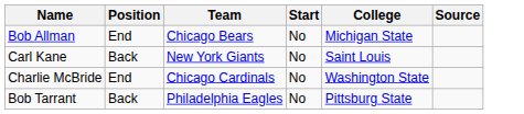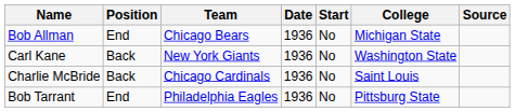+ column: Date | 1936 | 1936 | 1936 | 1936
Carl Kane | College: Saint Louis -> Washington State
Charlie McBride | Position: End -> Back
Charlie McBride | College: Washington State -> Saint Louis
Bob Tarrant | Position: Back -> End
